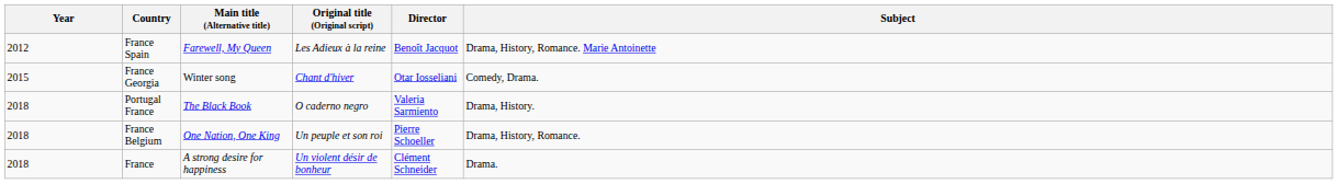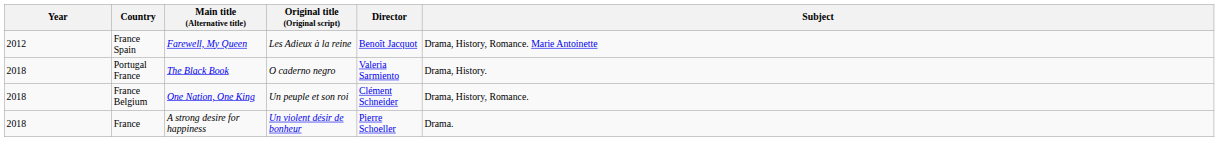- row: 2015 | France Georgia | Winter song | Chant d'hiver | Otar Iosseliani | Comedy, Drama.
France Belgium | Director: Pierre Schoeller -> Clément Schneider
France | Director: Clément Schneider -> Pierre Schoeller
